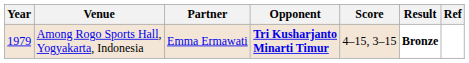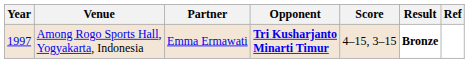Among Rogo Sports Hall, Yogyakarta, Indonesia | Year: 1979 -> 1997
